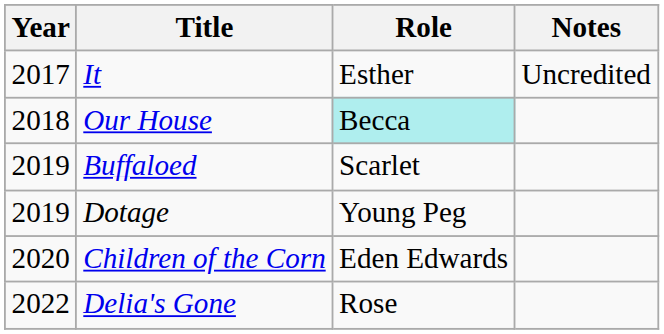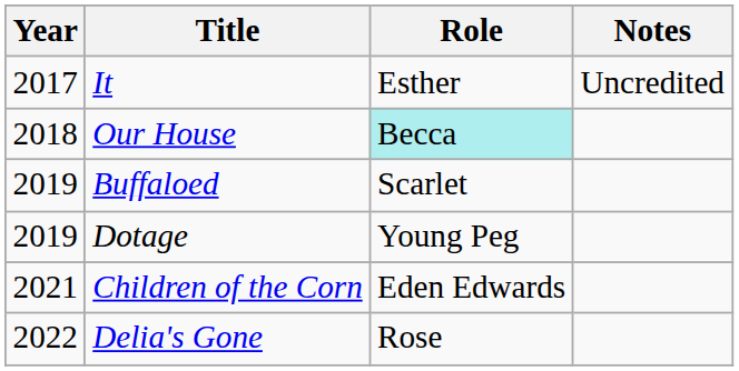Children of the Corn | Year: 2020 -> 2021
